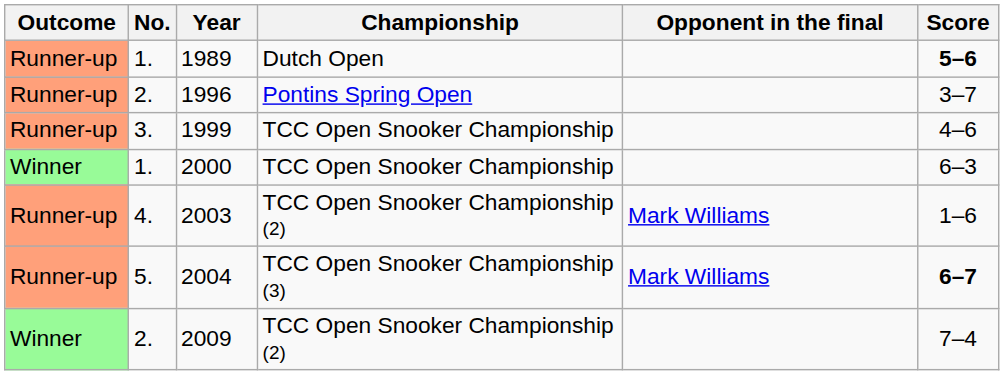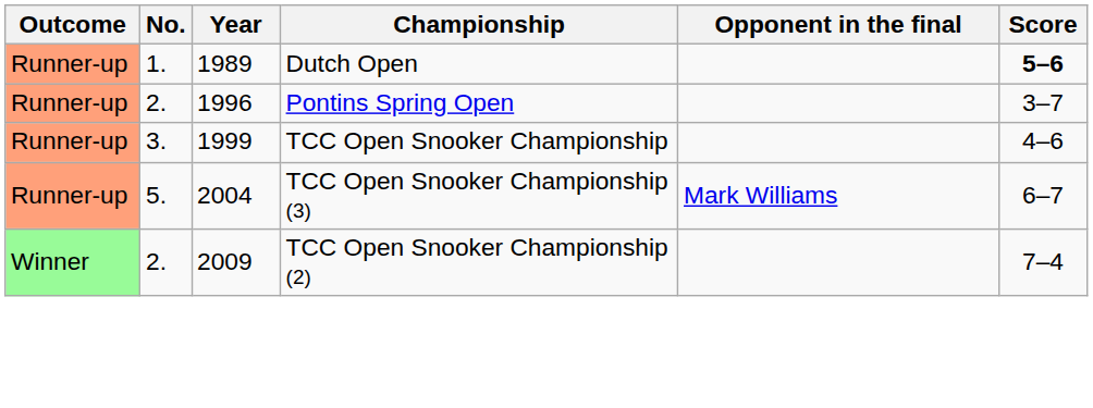- row: Winner | 1. | 2000 | TCC Open Snooker Championship | 6–3
- row: Runner-up | 4. | 2003 | TCC Open Snooker Championship (2) | Mark Williams | 1–6
2004 | Score: bold -> normal
